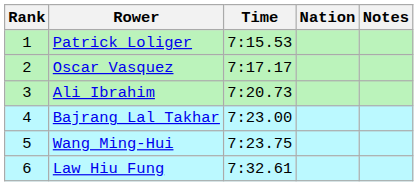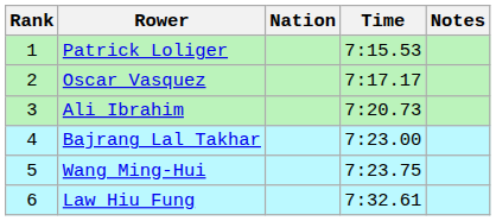columns swapped: Nation <-> Time
